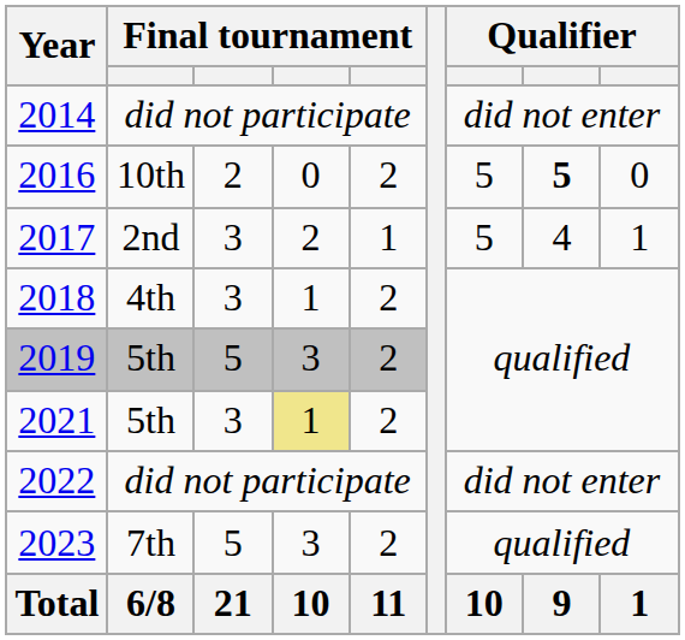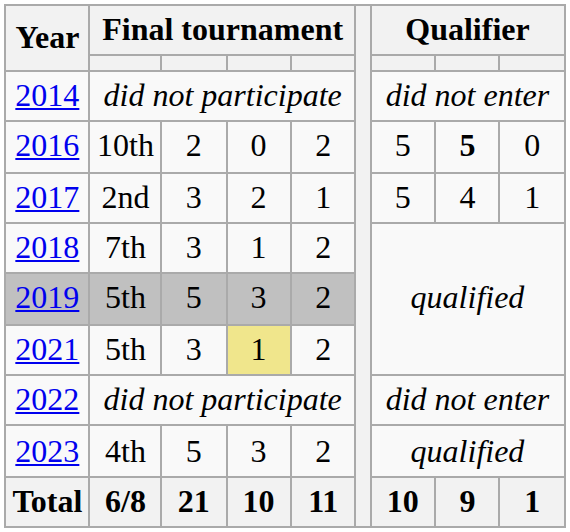2018 | column 2: 4th -> 7th
2023 | column 2: 7th -> 4th
